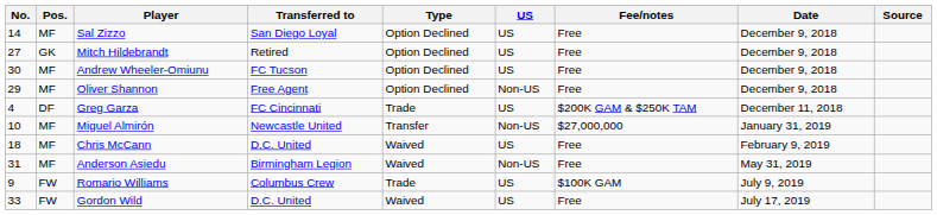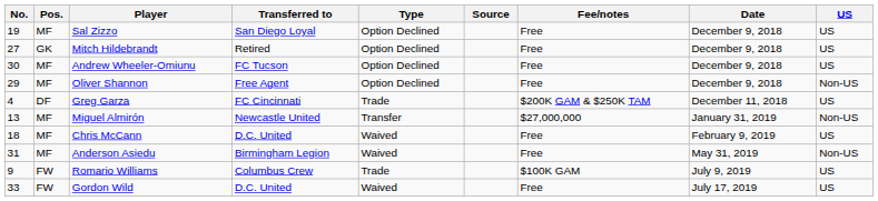columns swapped: US <-> Source
Sal Zizzo | No.: 14 -> 19
Miguel Almirón | No.: 10 -> 13
